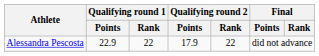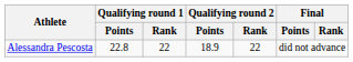Alessandra Pescosta | Qualifying round 1 / Points: 22.9 -> 22.8
Alessandra Pescosta | Qualifying round 2 / Points: 17.9 -> 18.9
